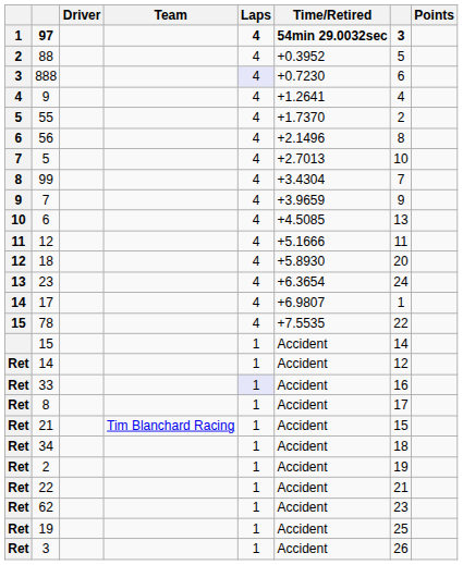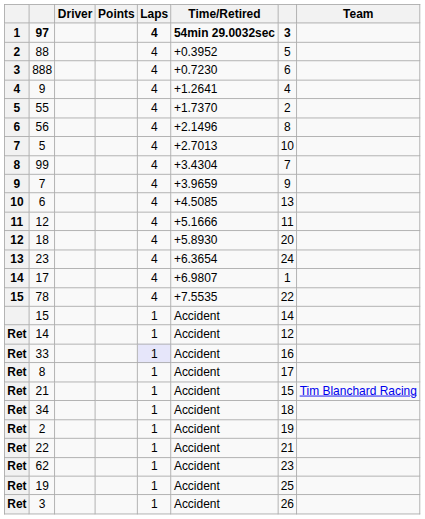columns swapped: Team <-> Points
888 | Laps: lavender background -> no background
